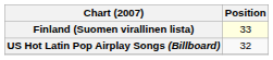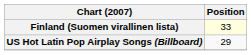US Hot Latin Pop Airplay Songs (Billboard) | Position: 32 -> 29
